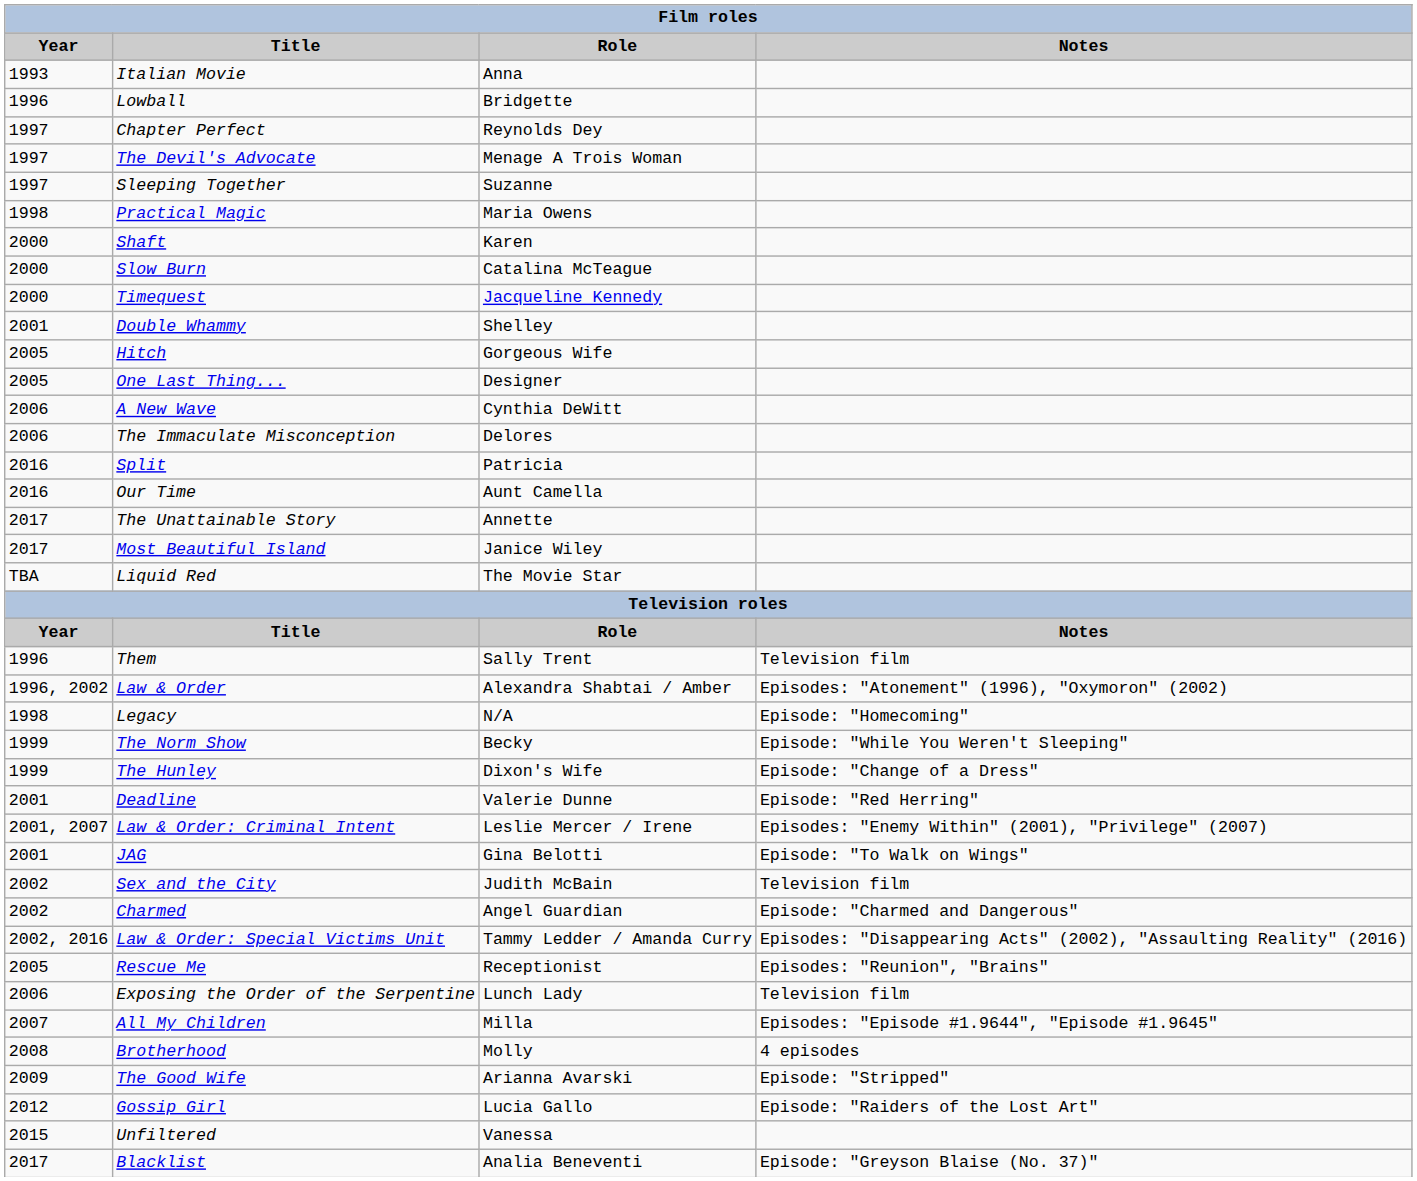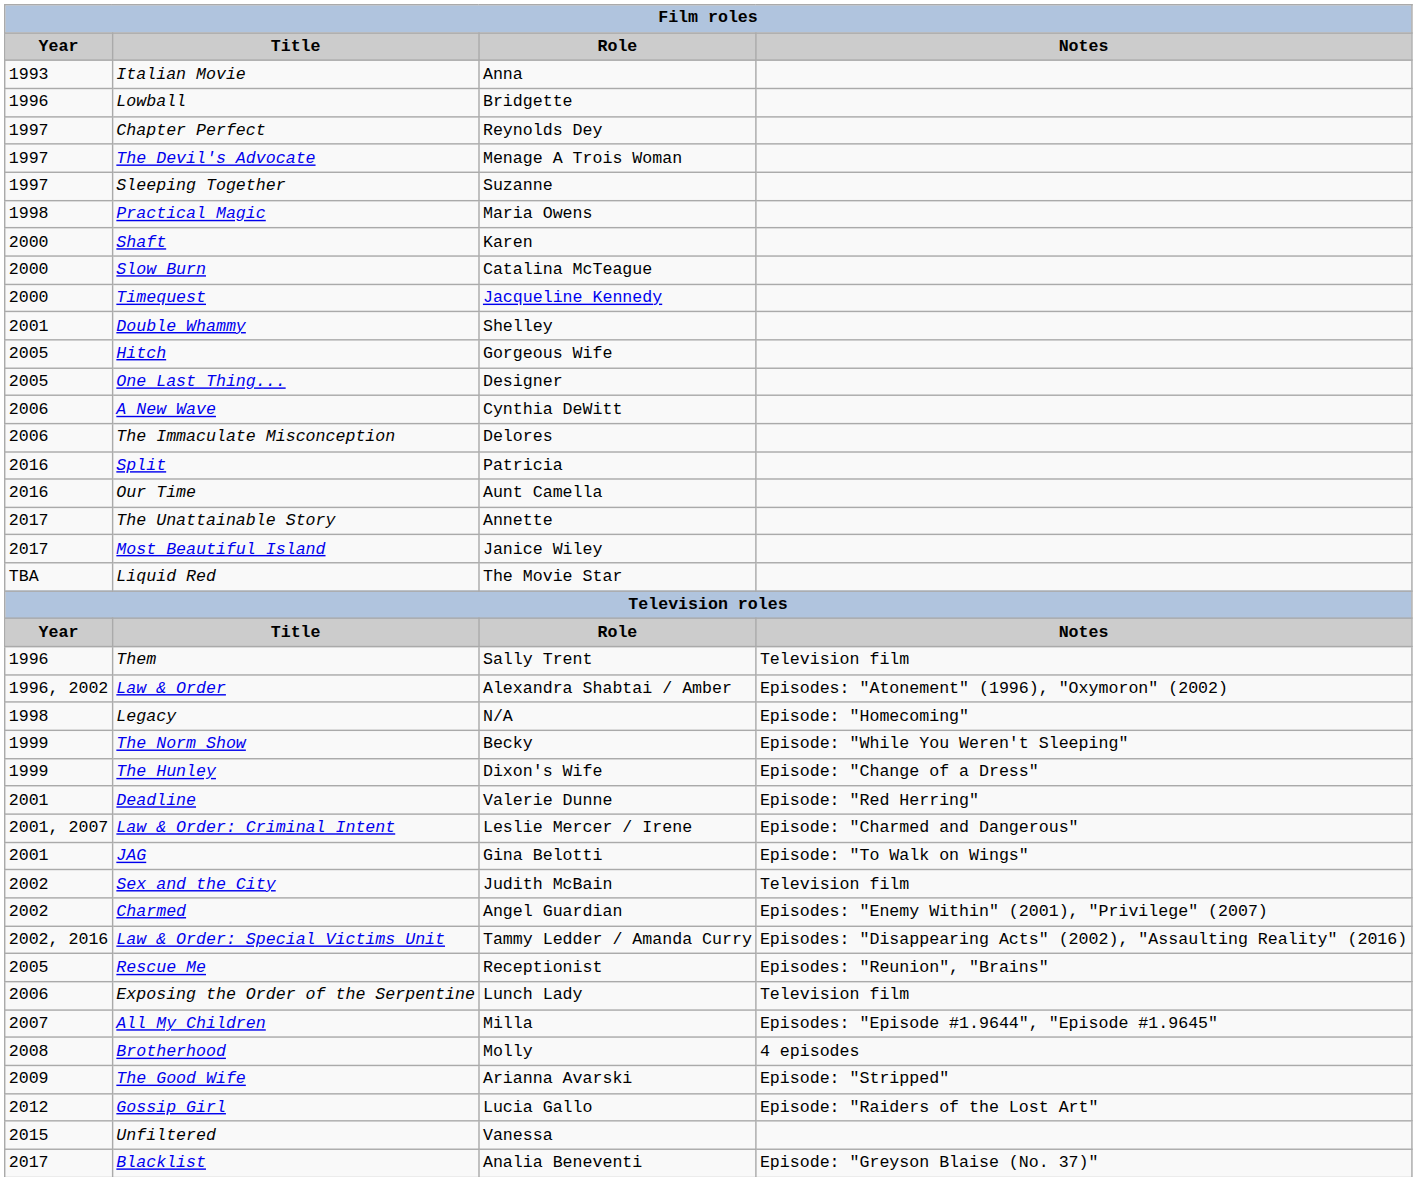Law & Order: Criminal Intent | Notes: Episodes: "Enemy Within" (2001), "Privilege" (2007) -> Episode: "Charmed and Dangerous"
Charmed | Notes: Episode: "Charmed and Dangerous" -> Episodes: "Enemy Within" (2001), "Privilege" (2007)
